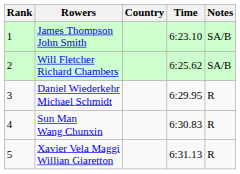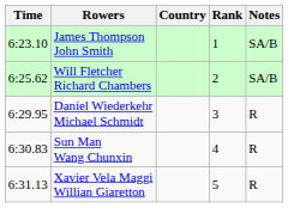columns swapped: Rank <-> Time
